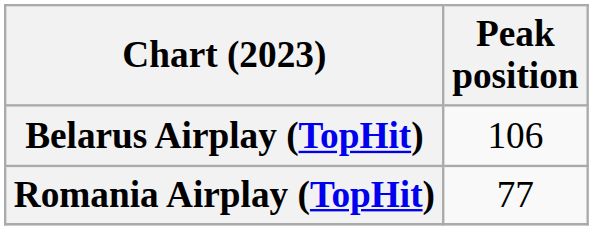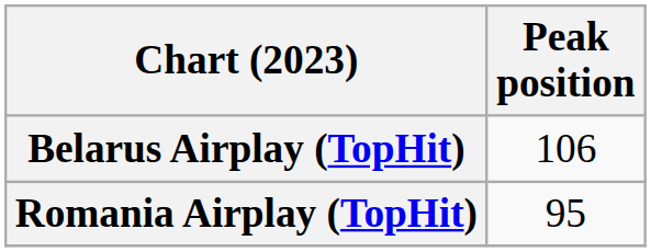Romania Airplay (TopHit) | Peak position: 77 -> 95
